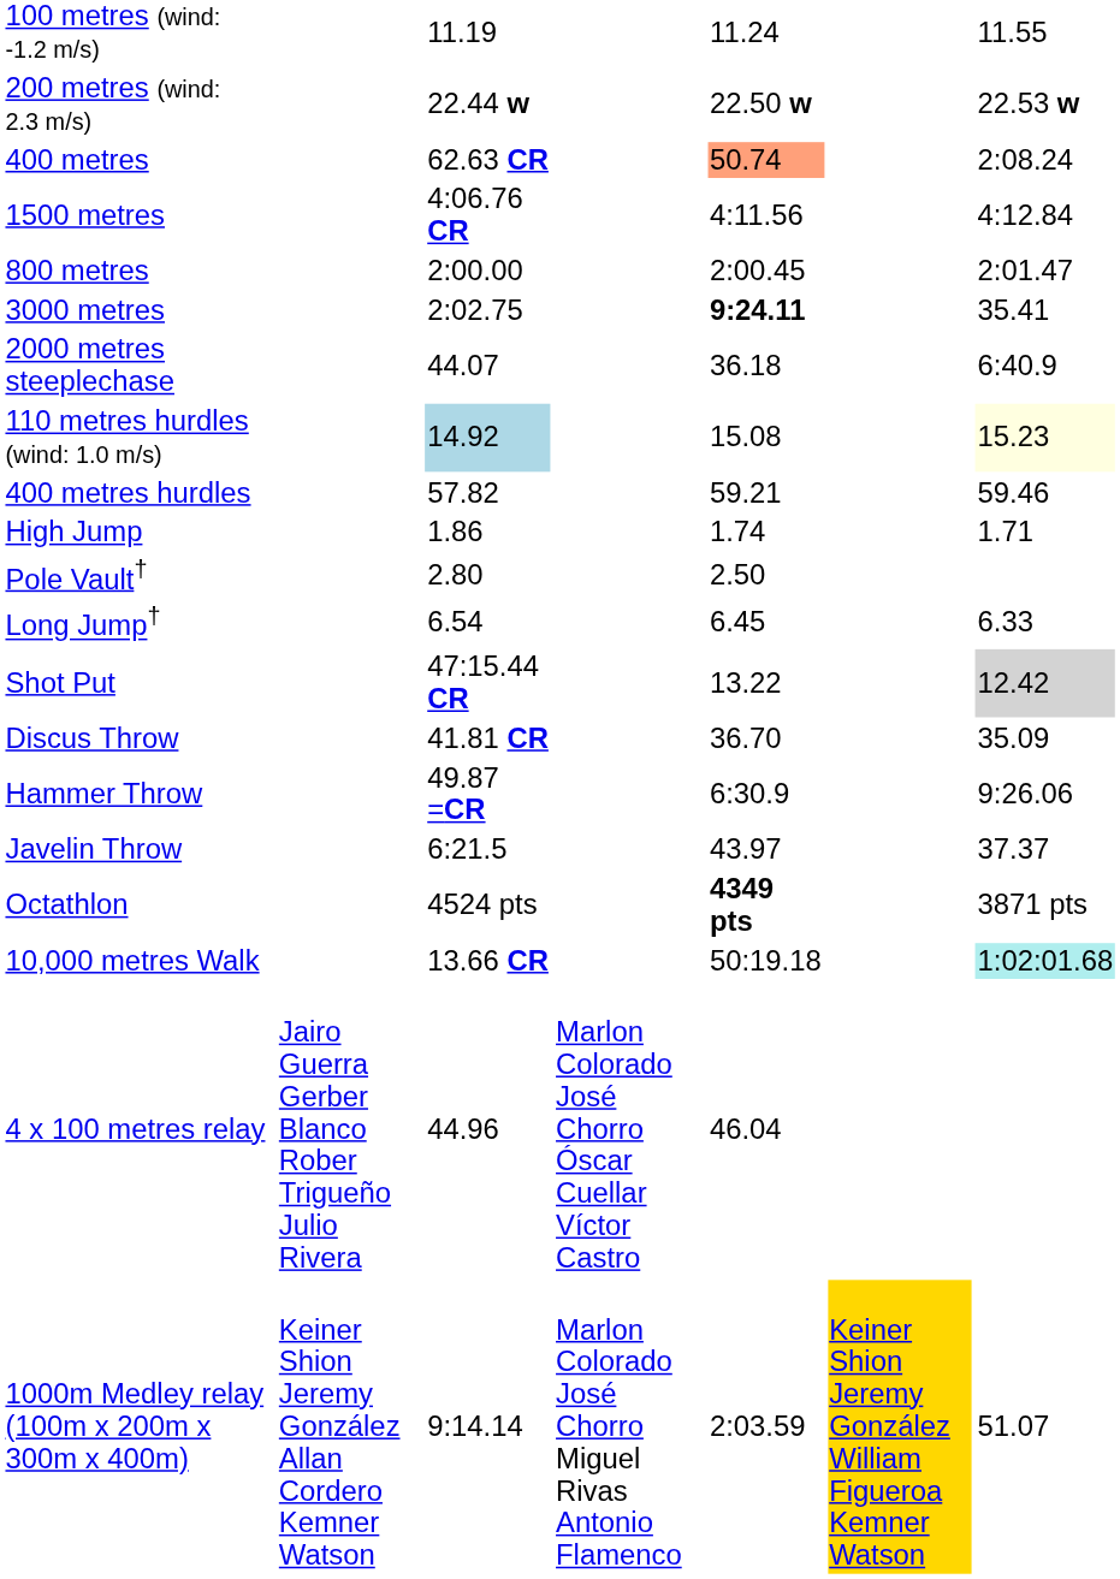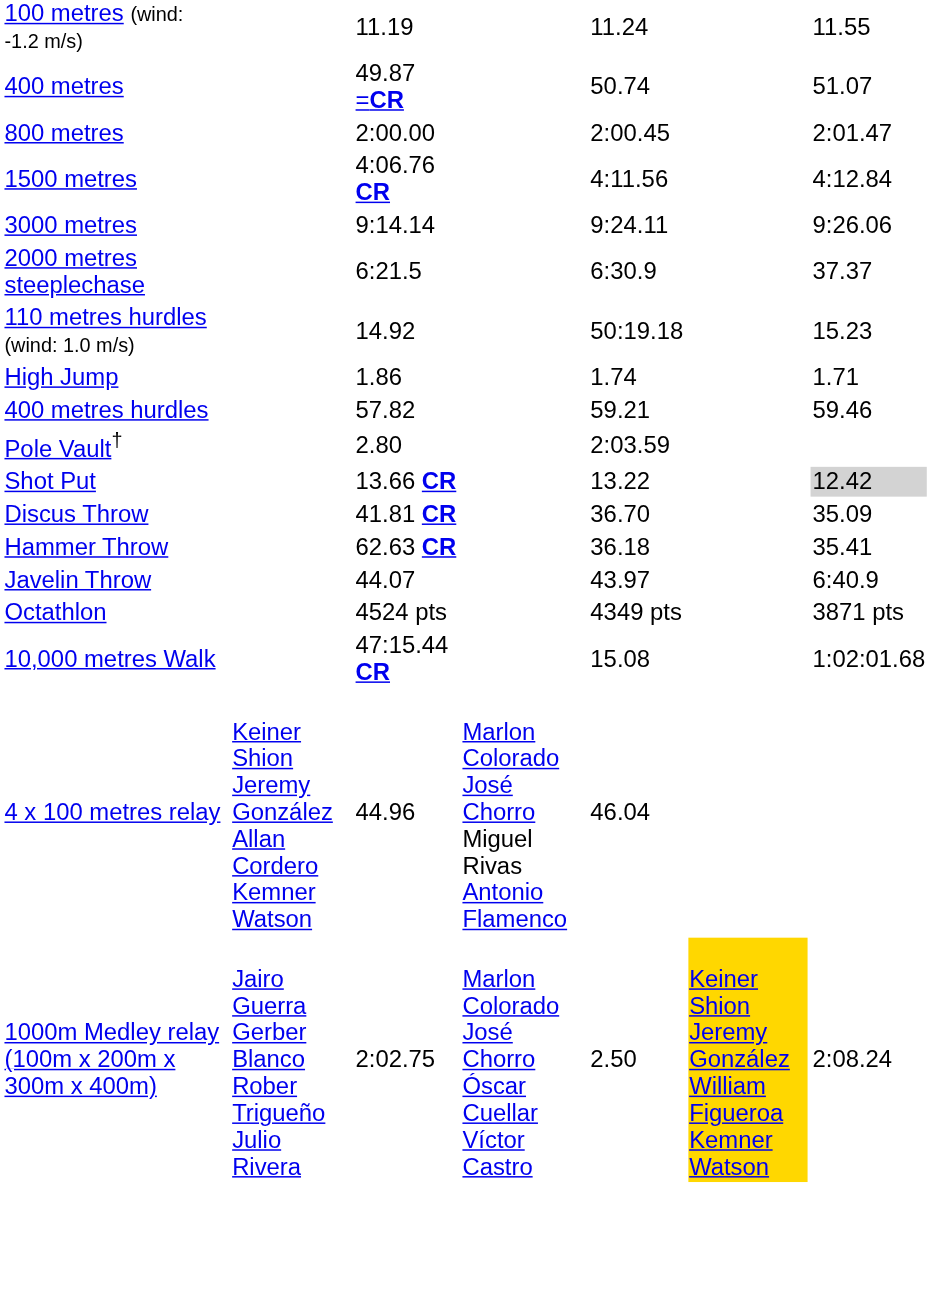- row: 200 metres (wind: 2.3 m/s) | 22.44 w | 22.50 w | 22.53 w
400 metres | column 3: 62.63 CR -> 49.87 =CR
400 metres | column 5: lightsalmon background -> no background
400 metres | column 7: 2:08.24 -> 51.07
rows swapped: 800 metres <-> 1500 metres
3000 metres | column 3: 2:02.75 -> 9:14.14
3000 metres | column 5: bold -> normal
3000 metres | column 7: 35.41 -> 9:26.06
2000 metres steeplechase | column 3: 44.07 -> 6:21.5
2000 metres steeplechase | column 5: 36.18 -> 6:30.9
2000 metres steeplechase | column 7: 6:40.9 -> 37.37
110 metres hurdles (wind: 1.0 m/s) | column 3: lightblue background -> no background
110 metres hurdles (wind: 1.0 m/s) | column 5: 15.08 -> 50:19.18
110 metres hurdles (wind: 1.0 m/s) | column 7: lightyellow background -> no background
rows swapped: 400 metres hurdles <-> High Jump
Pole Vault† | column 5: 2.50 -> 2:03.59
- row: Long Jump† | 6.54 | 6.45 | 6.33
Shot Put | column 3: 47:15.44 CR -> 13.66 CR
Hammer Throw | column 3: 49.87 =CR -> 62.63 CR
Hammer Throw | column 5: 6:30.9 -> 36.18
Hammer Throw | column 7: 9:26.06 -> 35.41
Javelin Throw | column 3: 6:21.5 -> 44.07
Javelin Throw | column 7: 37.37 -> 6:40.9
Octathlon | column 5: bold -> normal
10,000 metres Walk | column 3: 13.66 CR -> 47:15.44 CR
10,000 metres Walk | column 5: 50:19.18 -> 15.08
10,000 metres Walk | column 7: paleturquoise background -> no background
4 x 100 metres relay | column 2: Jairo Guerra Gerber Blanco Rober Trigueño Julio Rivera -> Keiner Shion Jeremy González Allan Cordero Kemner Watson
4 x 100 metres relay | column 4: Marlon Colorado José Chorro Óscar Cuellar Víctor Castro -> Marlon Colorado José Chorro Miguel Rivas Antonio Flamenco
1000m Medley relay (100m x 200m x 300m x 400m) | column 2: Keiner Shion Jeremy González Allan Cordero Kemner Watson -> Jairo Guerra Gerber Blanco Rober Trigueño Julio Rivera
1000m Medley relay (100m x 200m x 300m x 400m) | column 3: 9:14.14 -> 2:02.75
1000m Medley relay (100m x 200m x 300m x 400m) | column 4: Marlon Colorado José Chorro Miguel Rivas Antonio Flamenco -> Marlon Colorado José Chorro Óscar Cuellar Víctor Castro
1000m Medley relay (100m x 200m x 300m x 400m) | column 5: 2:03.59 -> 2.50
1000m Medley relay (100m x 200m x 300m x 400m) | column 7: 51.07 -> 2:08.24
